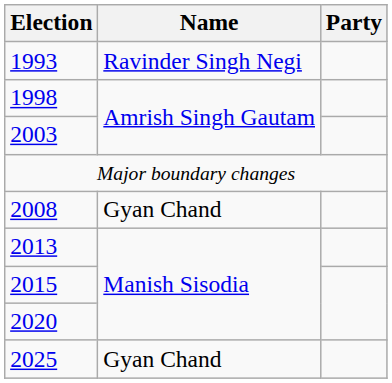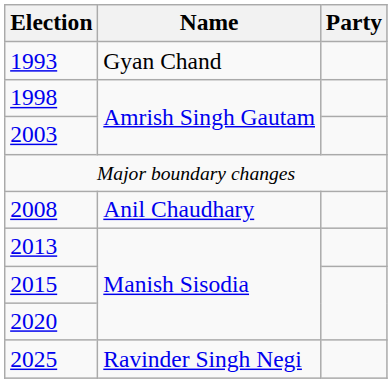1993 | Name: Ravinder Singh Negi -> Gyan Chand
2008 | Name: Gyan Chand -> Anil Chaudhary
2025 | Name: Gyan Chand -> Ravinder Singh Negi
